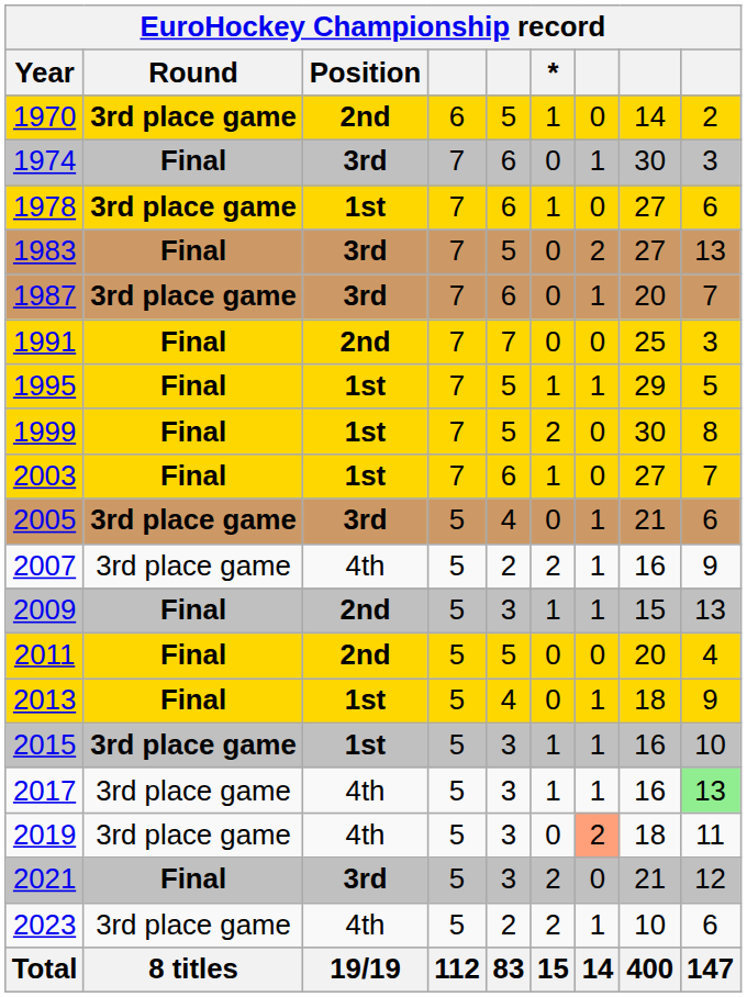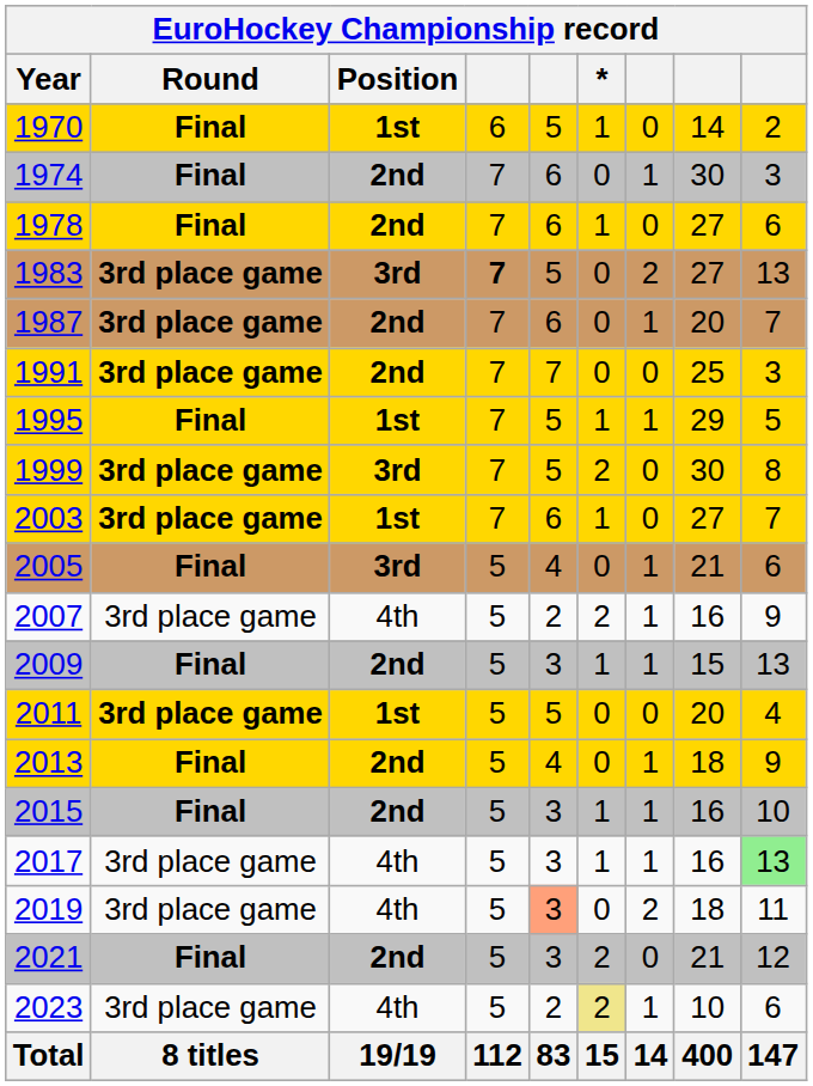1970 | Round: 3rd place game -> Final
1970 | Position: 2nd -> 1st
1974 | Position: 3rd -> 2nd
1978 | Round: 3rd place game -> Final
1978 | Position: 1st -> 2nd
1983 | Round: Final -> 3rd place game
1983 | column 4: normal -> bold
1987 | Position: 3rd -> 2nd
1991 | Round: Final -> 3rd place game
1999 | Round: Final -> 3rd place game
1999 | Position: 1st -> 3rd
2003 | Round: Final -> 3rd place game
2005 | Round: 3rd place game -> Final
2011 | Round: Final -> 3rd place game
2011 | Position: 2nd -> 1st
2013 | Position: 1st -> 2nd
2015 | Round: 3rd place game -> Final
2015 | Position: 1st -> 2nd
2019 | column 5: no background -> lightsalmon background
2019 | column 7: lightsalmon background -> no background
2021 | Position: 3rd -> 2nd
2023 | *: no background -> khaki background
